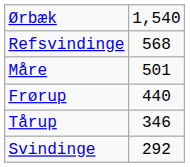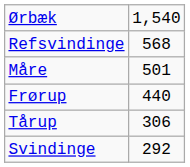Tårup | column 2: 346 -> 306
